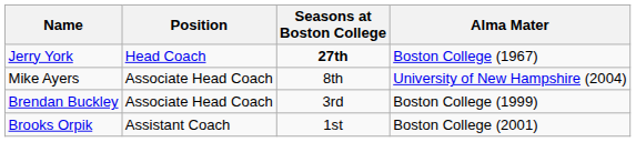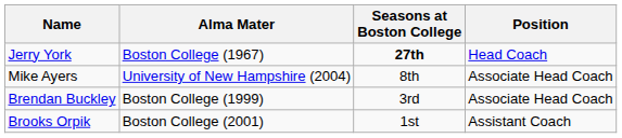columns swapped: Position <-> Alma Mater
